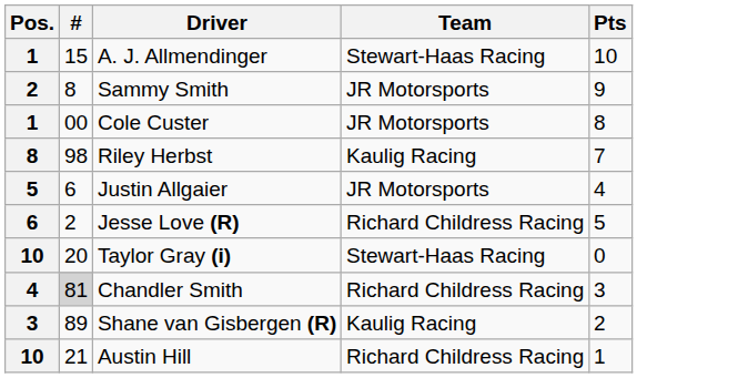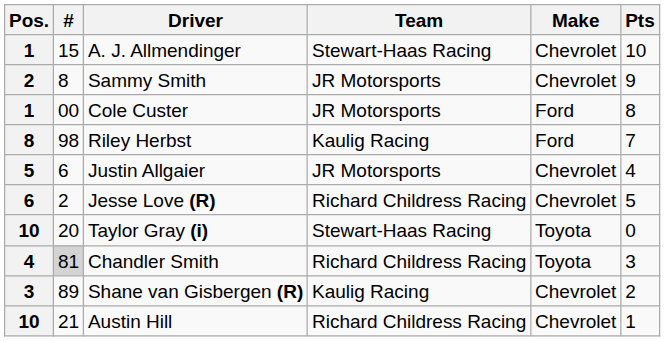+ column: Make | Chevrolet | Chevrolet | Ford | Ford | Chevrolet | Chevrolet | Toyota | Toyota | Chevrolet | Chevrolet
